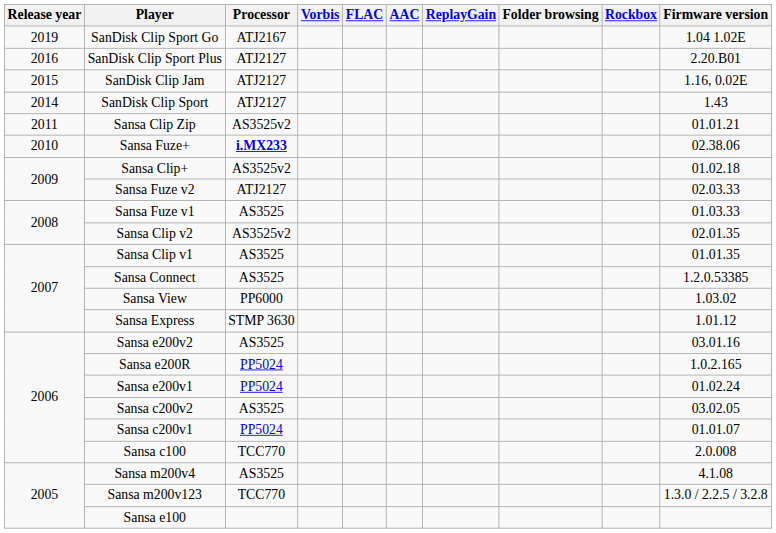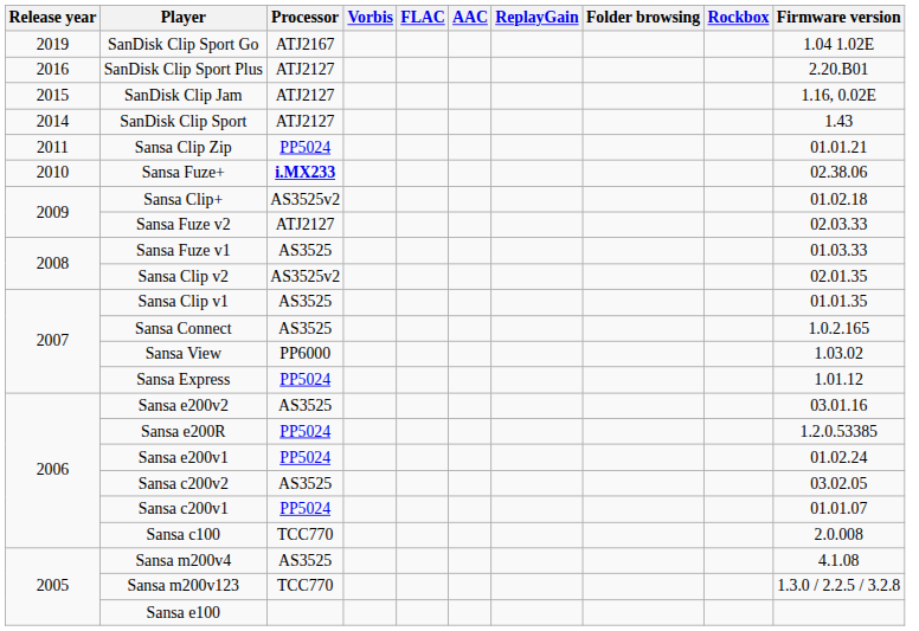Sansa Clip Zip | Processor: AS3525v2 -> PP5024
Sansa Connect | Firmware version: 1.2.0.53385 -> 1.0.2.165
Sansa Express | Processor: STMP 3630 -> PP5024
Sansa e200R | Firmware version: 1.0.2.165 -> 1.2.0.53385
